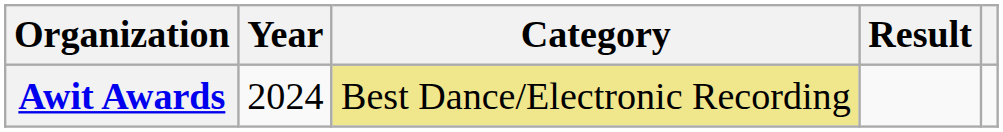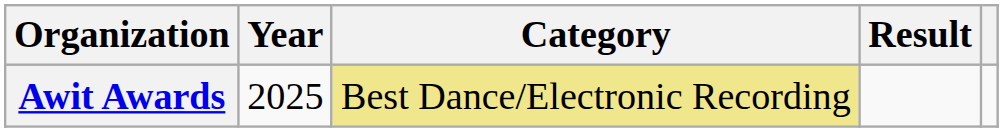Awit Awards | Year: 2024 -> 2025
